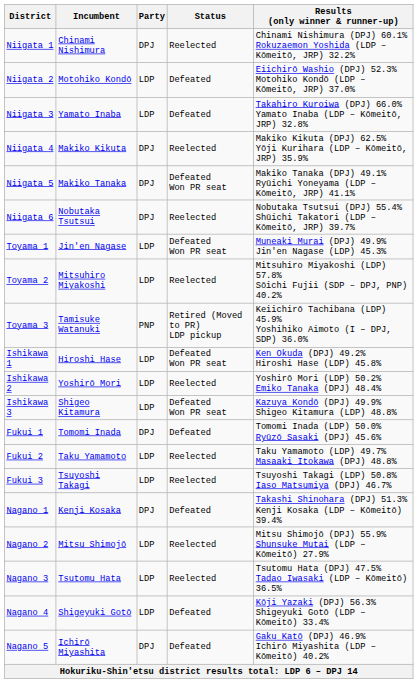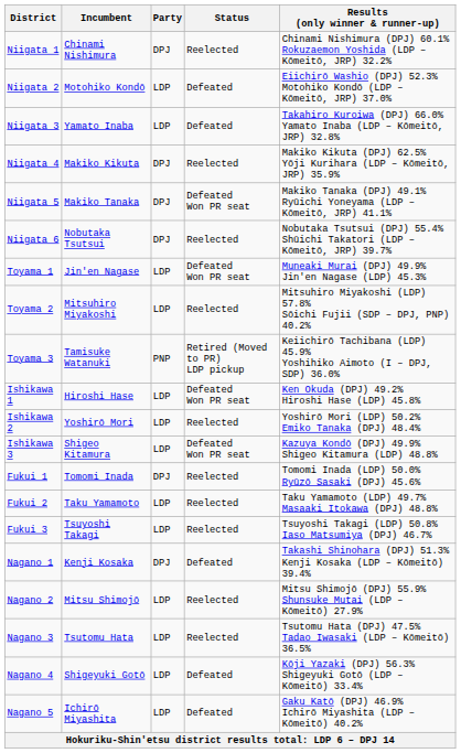Fukui 1 | Status: Defeated -> Reelected
Nagano 5 | Party: DPJ -> LDP
